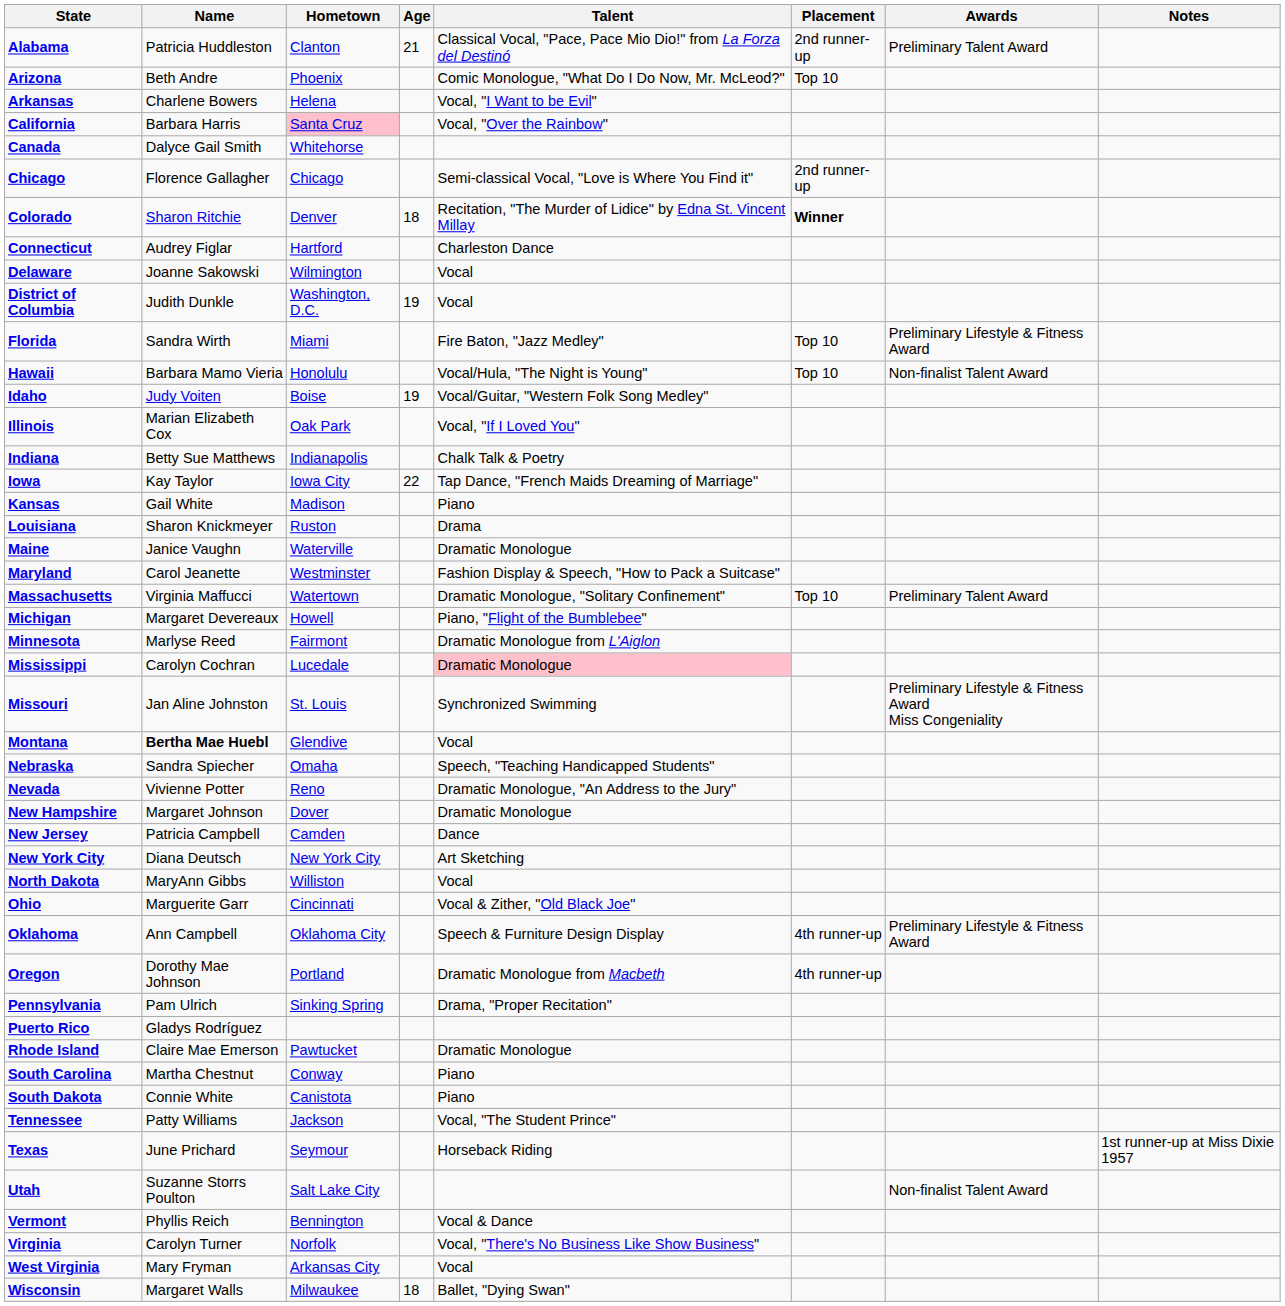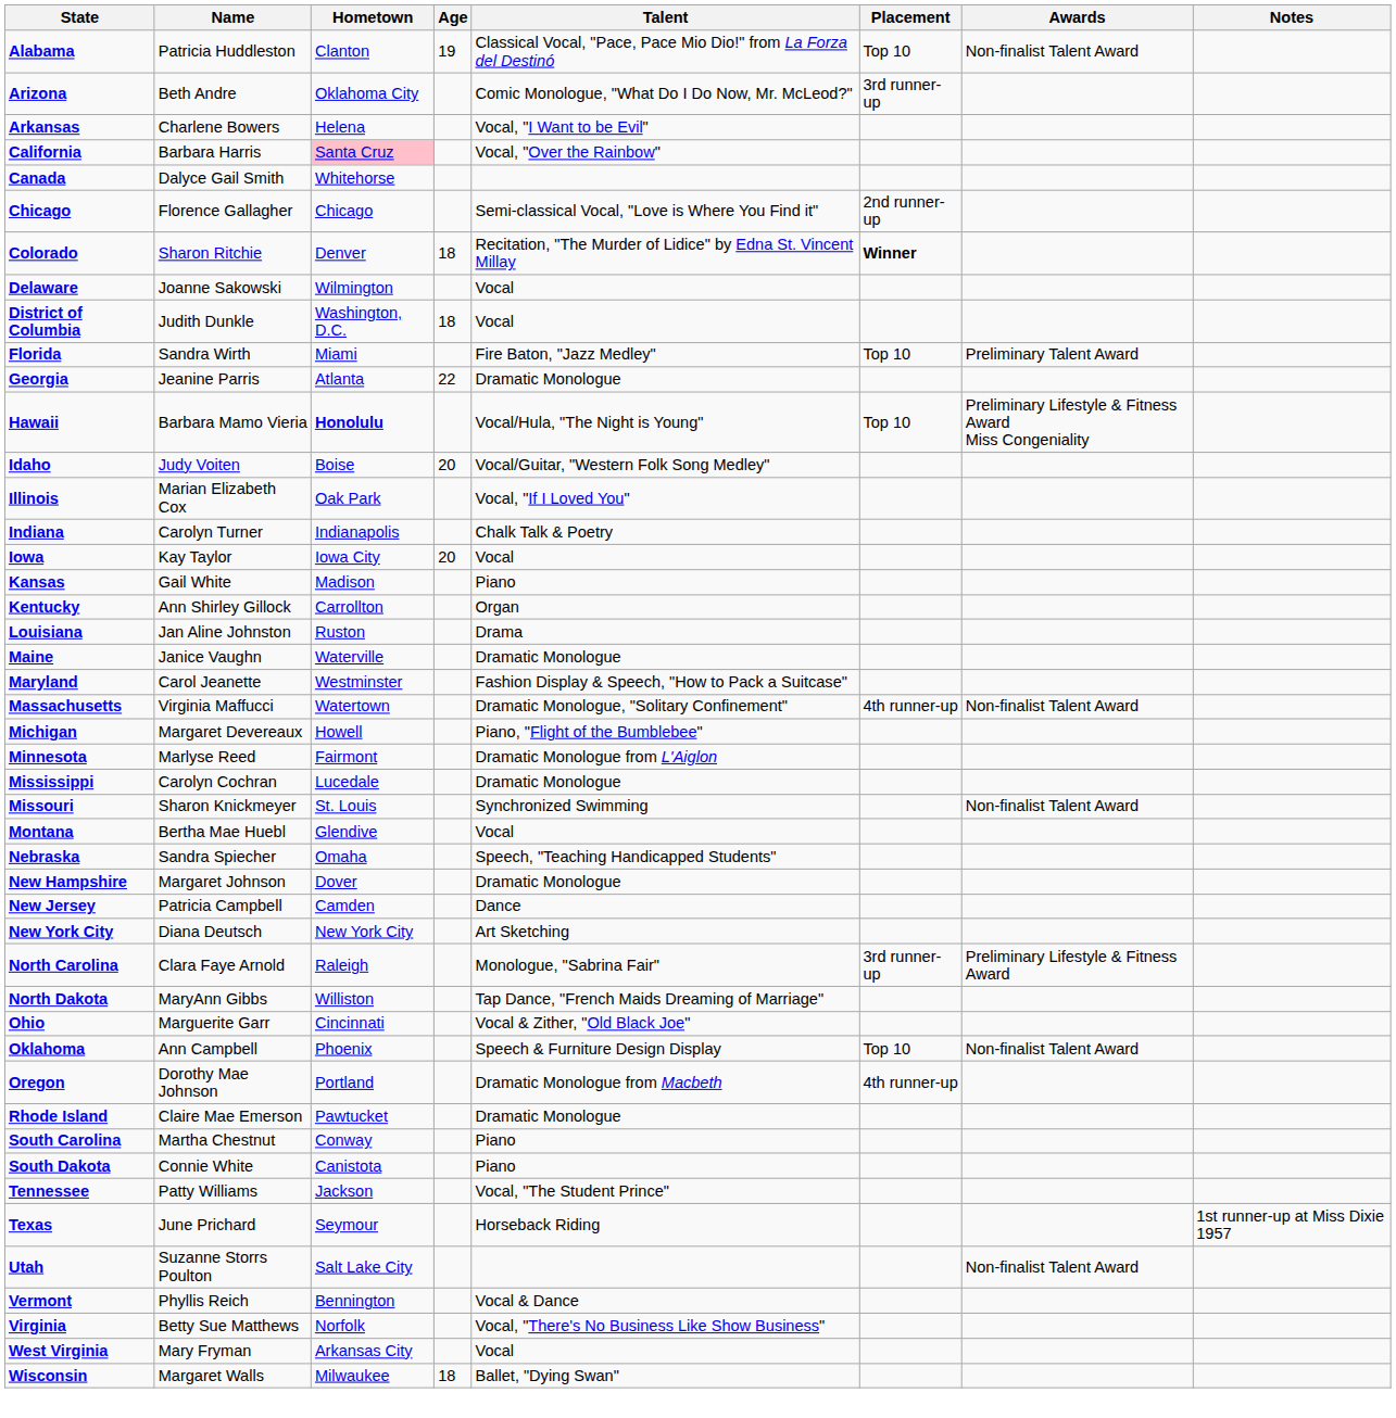Alabama | Age: 21 -> 19
Alabama | Placement: 2nd runner-up -> Top 10
Alabama | Awards: Preliminary Talent Award -> Non-finalist Talent Award
Arizona | Hometown: Phoenix -> Oklahoma City
Arizona | Placement: Top 10 -> 3rd runner-up
- row: Connecticut | Audrey Figlar | Hartford | Charleston Dance
District of Columbia | Age: 19 -> 18
Florida | Awards: Preliminary Lifestyle & Fitness Award -> Preliminary Talent Award
+ row: Georgia | Jeanine Parris | Atlanta | 22 | Dramatic Monologue
Hawaii | Hometown: normal -> bold
Hawaii | Awards: Non-finalist Talent Award -> Preliminary Lifestyle & Fitness Award Miss Congeniality
Idaho | Age: 19 -> 20
Indiana | Name: Betty Sue Matthews -> Carolyn Turner
Iowa | Age: 22 -> 20
Iowa | Talent: Tap Dance, "French Maids Dreaming of Marriage" -> Vocal
+ row: Kentucky | Ann Shirley Gillock | Carrollton | Organ
Louisiana | Name: Sharon Knickmeyer -> Jan Aline Johnston
Massachusetts | Placement: Top 10 -> 4th runner-up
Massachusetts | Awards: Preliminary Talent Award -> Non-finalist Talent Award
Mississippi | Talent: pink background -> no background
Missouri | Name: Jan Aline Johnston -> Sharon Knickmeyer
Missouri | Awards: Preliminary Lifestyle & Fitness Award Miss Congeniality -> Non-finalist Talent Award
Montana | Name: bold -> normal
- row: Nevada | Vivienne Potter | Reno | Dramatic Monologue, "An Address to the Jury"
+ row: North Carolina | Clara Faye Arnold | Raleigh | Monologue, "Sabrina Fair" | 3rd runner-up | Preliminary Lifestyle & Fitness Award
North Dakota | Talent: Vocal -> Tap Dance, "French Maids Dreaming of Marriage"
Oklahoma | Hometown: Oklahoma City -> Phoenix
Oklahoma | Placement: 4th runner-up -> Top 10
Oklahoma | Awards: Preliminary Lifestyle & Fitness Award -> Non-finalist Talent Award
- row: Pennsylvania | Pam Ulrich | Sinking Spring | Drama, "Proper Recitation"
- row: Puerto Rico | Gladys Rodríguez
Virginia | Name: Carolyn Turner -> Betty Sue Matthews
